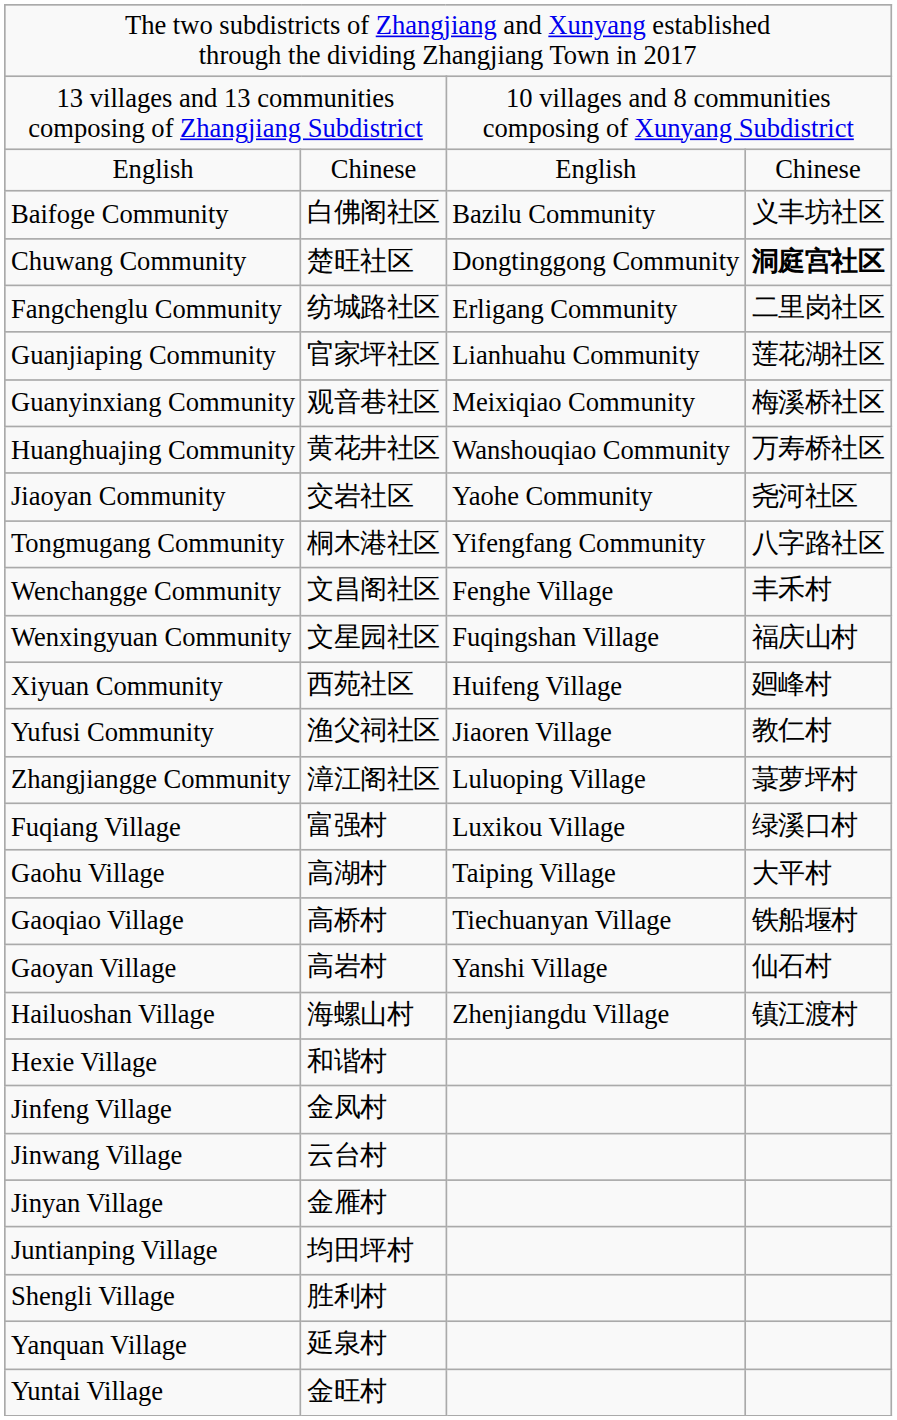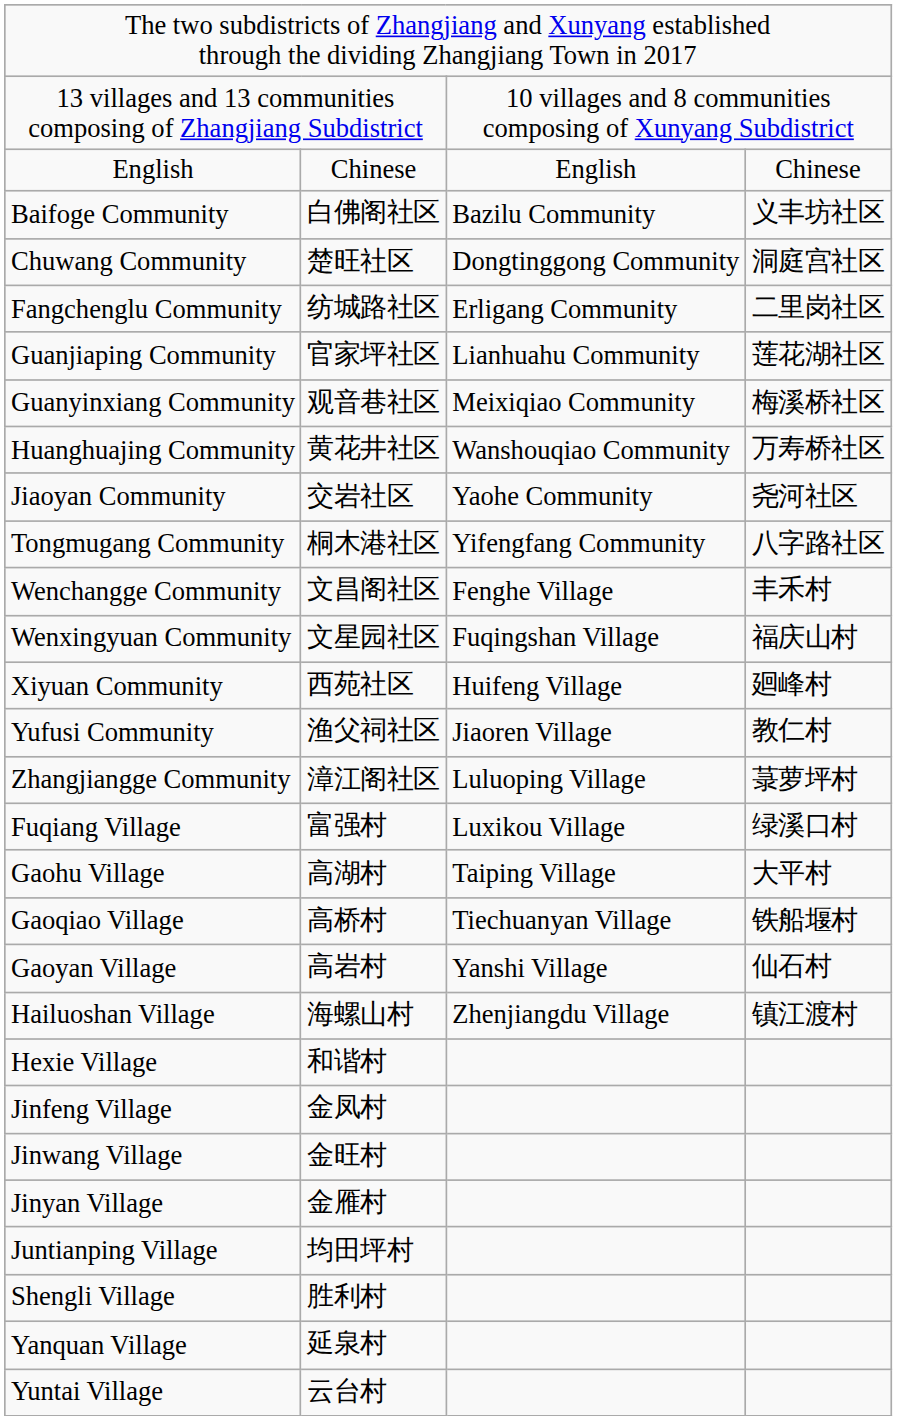Chuwang Community | column 4: bold -> normal
Jinwang Village | column 2: 云台村 -> 金旺村
Yuntai Village | column 2: 金旺村 -> 云台村
